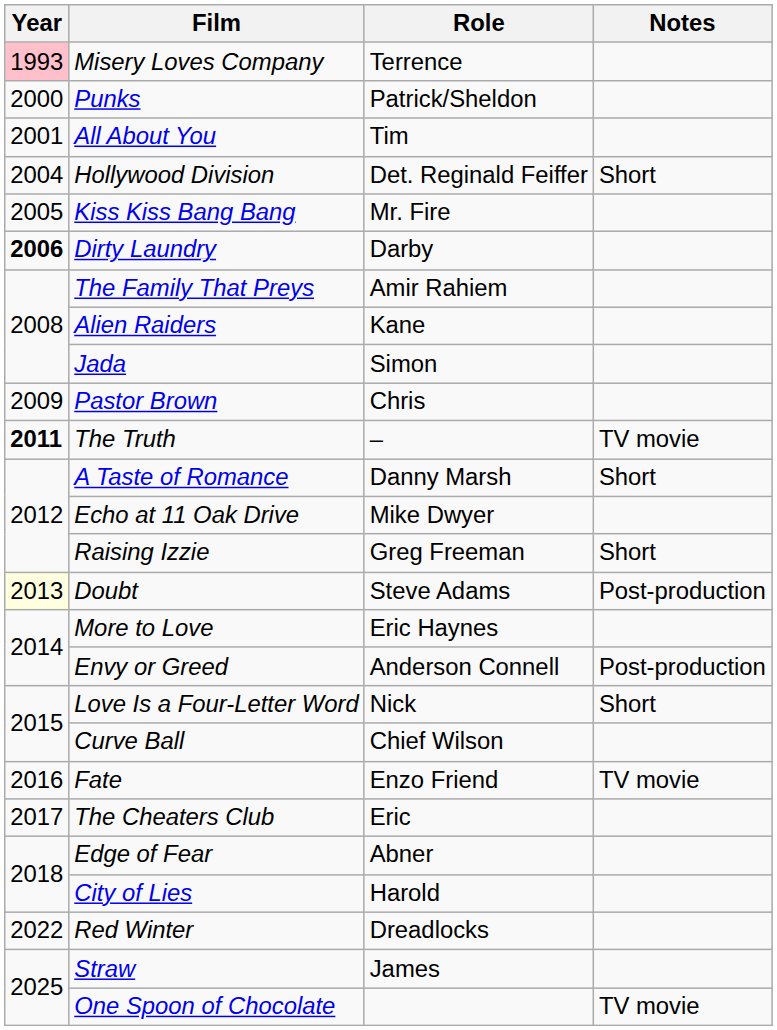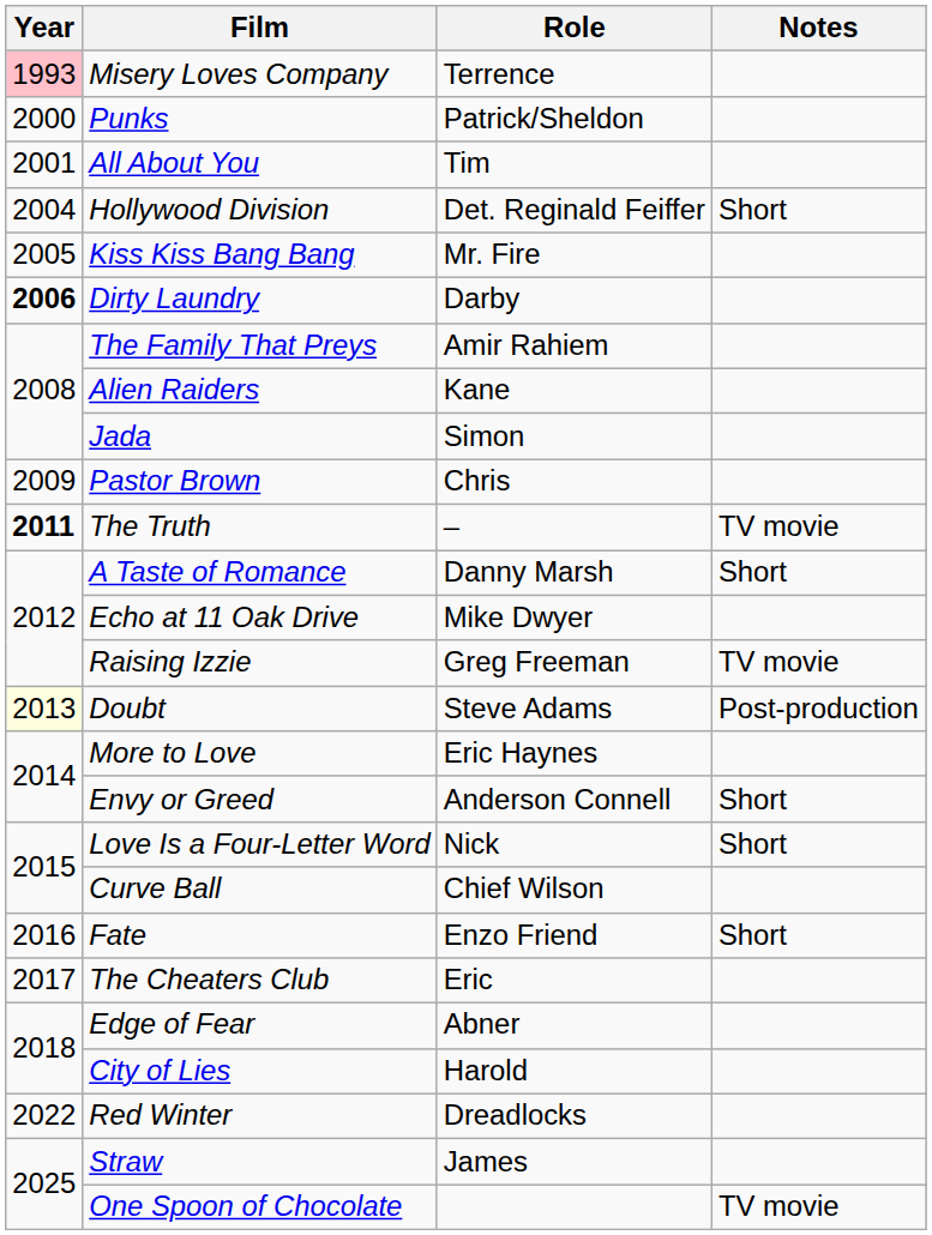Raising Izzie | Notes: Short -> TV movie
Envy or Greed | Notes: Post-production -> Short
Fate | Notes: TV movie -> Short
